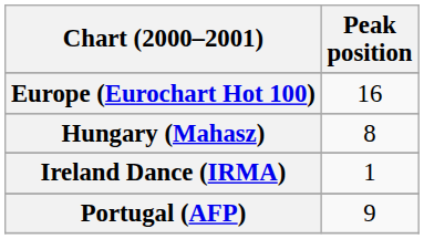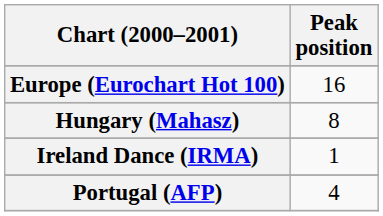Portugal (AFP) | Peak position: 9 -> 4
